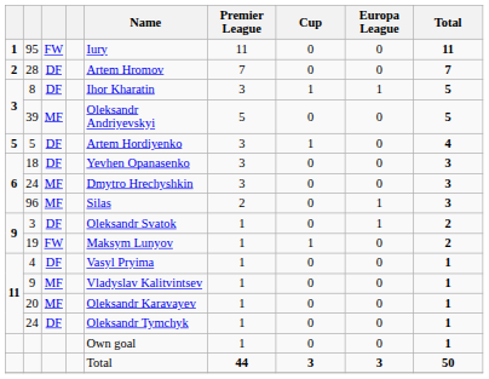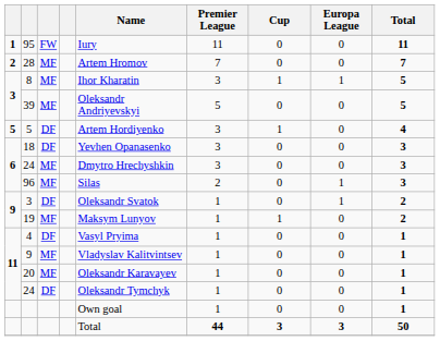28 | column 3: DF -> MF
8 | column 3: DF -> MF
19 | column 3: FW -> MF
